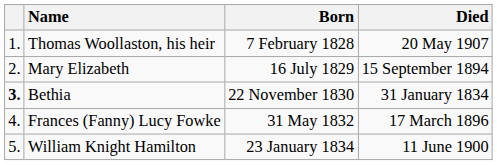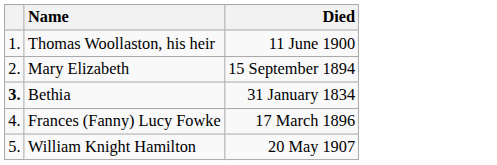- column: Born | 7 February 1828 | 16 July 1829 | 22 November 1830 | 31 May 1832 | 23 January 1834
Thomas Woollaston, his heir | Died: 20 May 1907 -> 11 June 1900
William Knight Hamilton | Died: 11 June 1900 -> 20 May 1907
